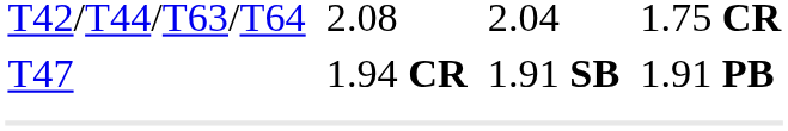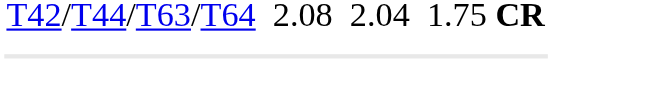- row: T47 | 1.94 CR | 1.91 SB | 1.91 PB
